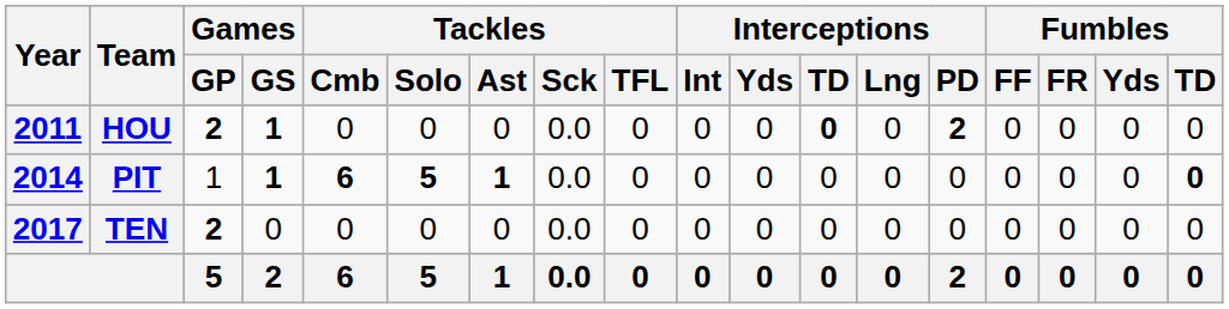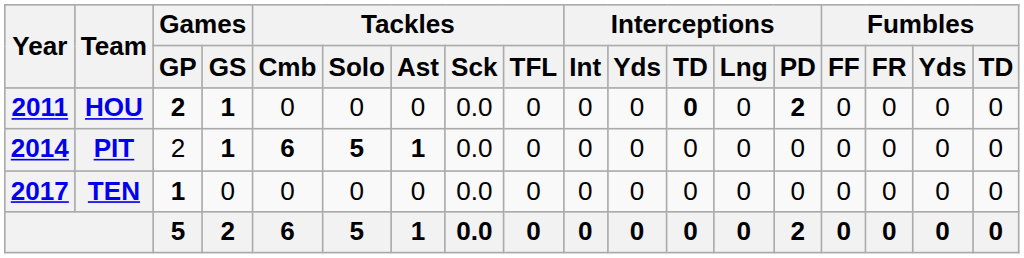PIT | Games / GP: 1 -> 2
PIT | Fumbles / TD: bold -> normal
TEN | Games / GP: 2 -> 1
